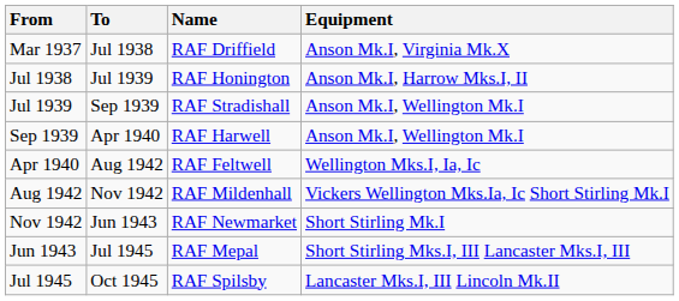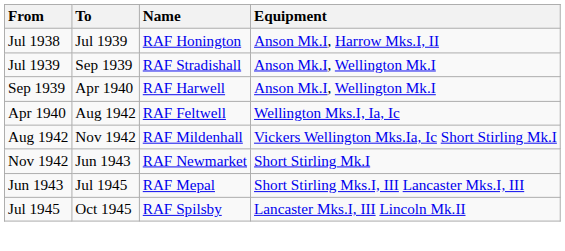- row: Mar 1937 | Jul 1938 | RAF Driffield | Anson Mk.I, Virginia Mk.X
